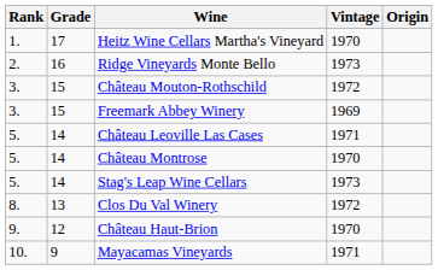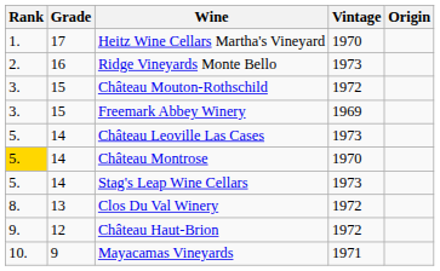Château Leoville Las Cases | Vintage: 1971 -> 1973
Château Montrose | Rank: no background -> gold background
Château Haut-Brion | Vintage: 1970 -> 1972
